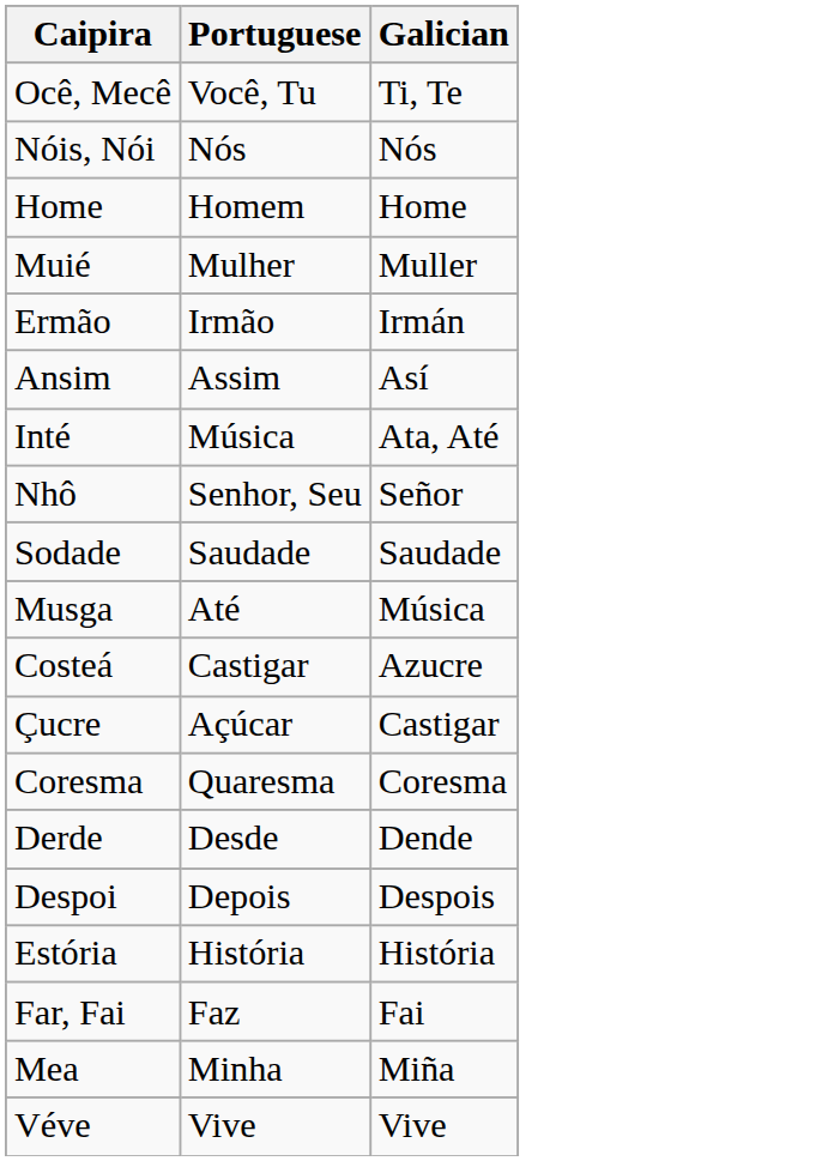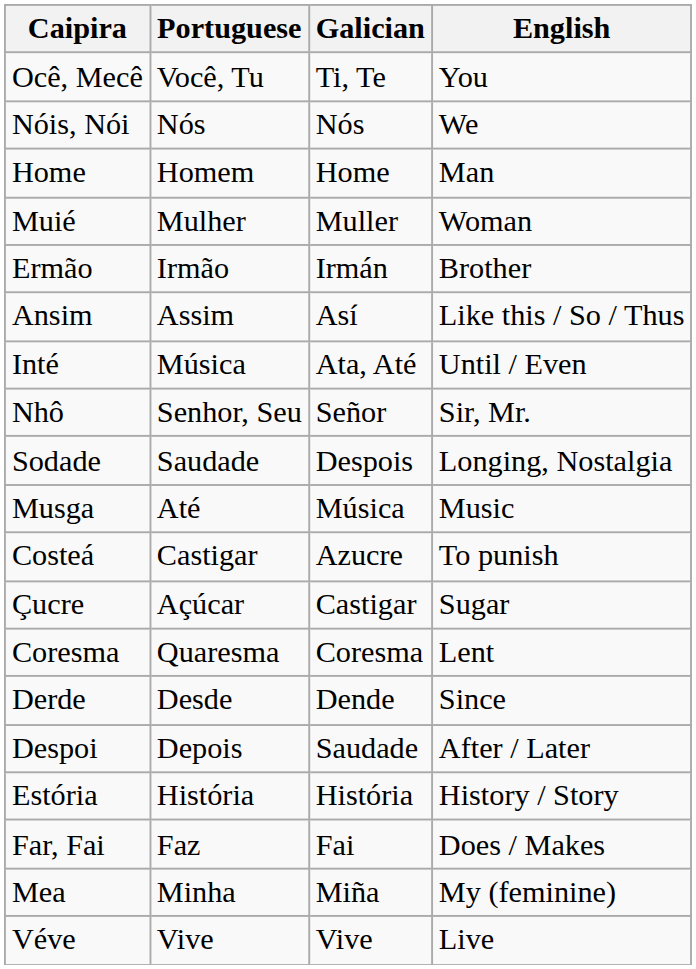+ column: English | You | We | Man | Woman | Brother | Like this / So / Thus | Until / Even | Sir, Mr. | Longing, Nostalgia | Music | To punish | Sugar | Lent | Since | After / Later | History / Story | Does / Makes | My (feminine) | Live
Sodade | Galician: Saudade -> Despois
Despoi | Galician: Despois -> Saudade
